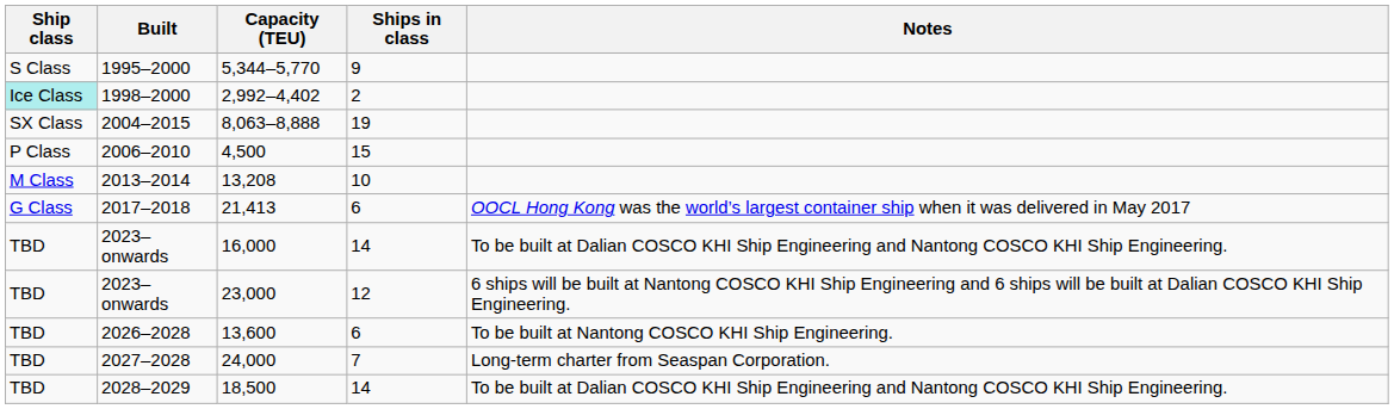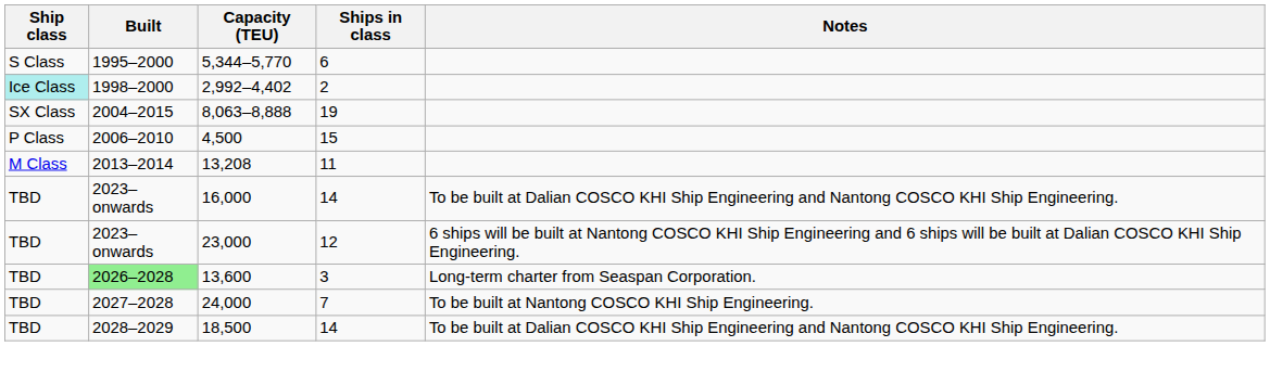5,344–5,770 | Ships in class: 9 -> 6
13,208 | Ships in class: 10 -> 11
- row: G Class | 2017–2018 | 21,413 | 6 | OOCL Hong Kong was the world’s largest container ship when it was delivered in May 2017
13,600 | Built: no background -> lightgreen background
13,600 | Ships in class: 6 -> 3
13,600 | Notes: To be built at Nantong COSCO KHI Ship Engineering. -> Long-term charter from Seaspan Corporation.
24,000 | Notes: Long-term charter from Seaspan Corporation. -> To be built at Nantong COSCO KHI Ship Engineering.
